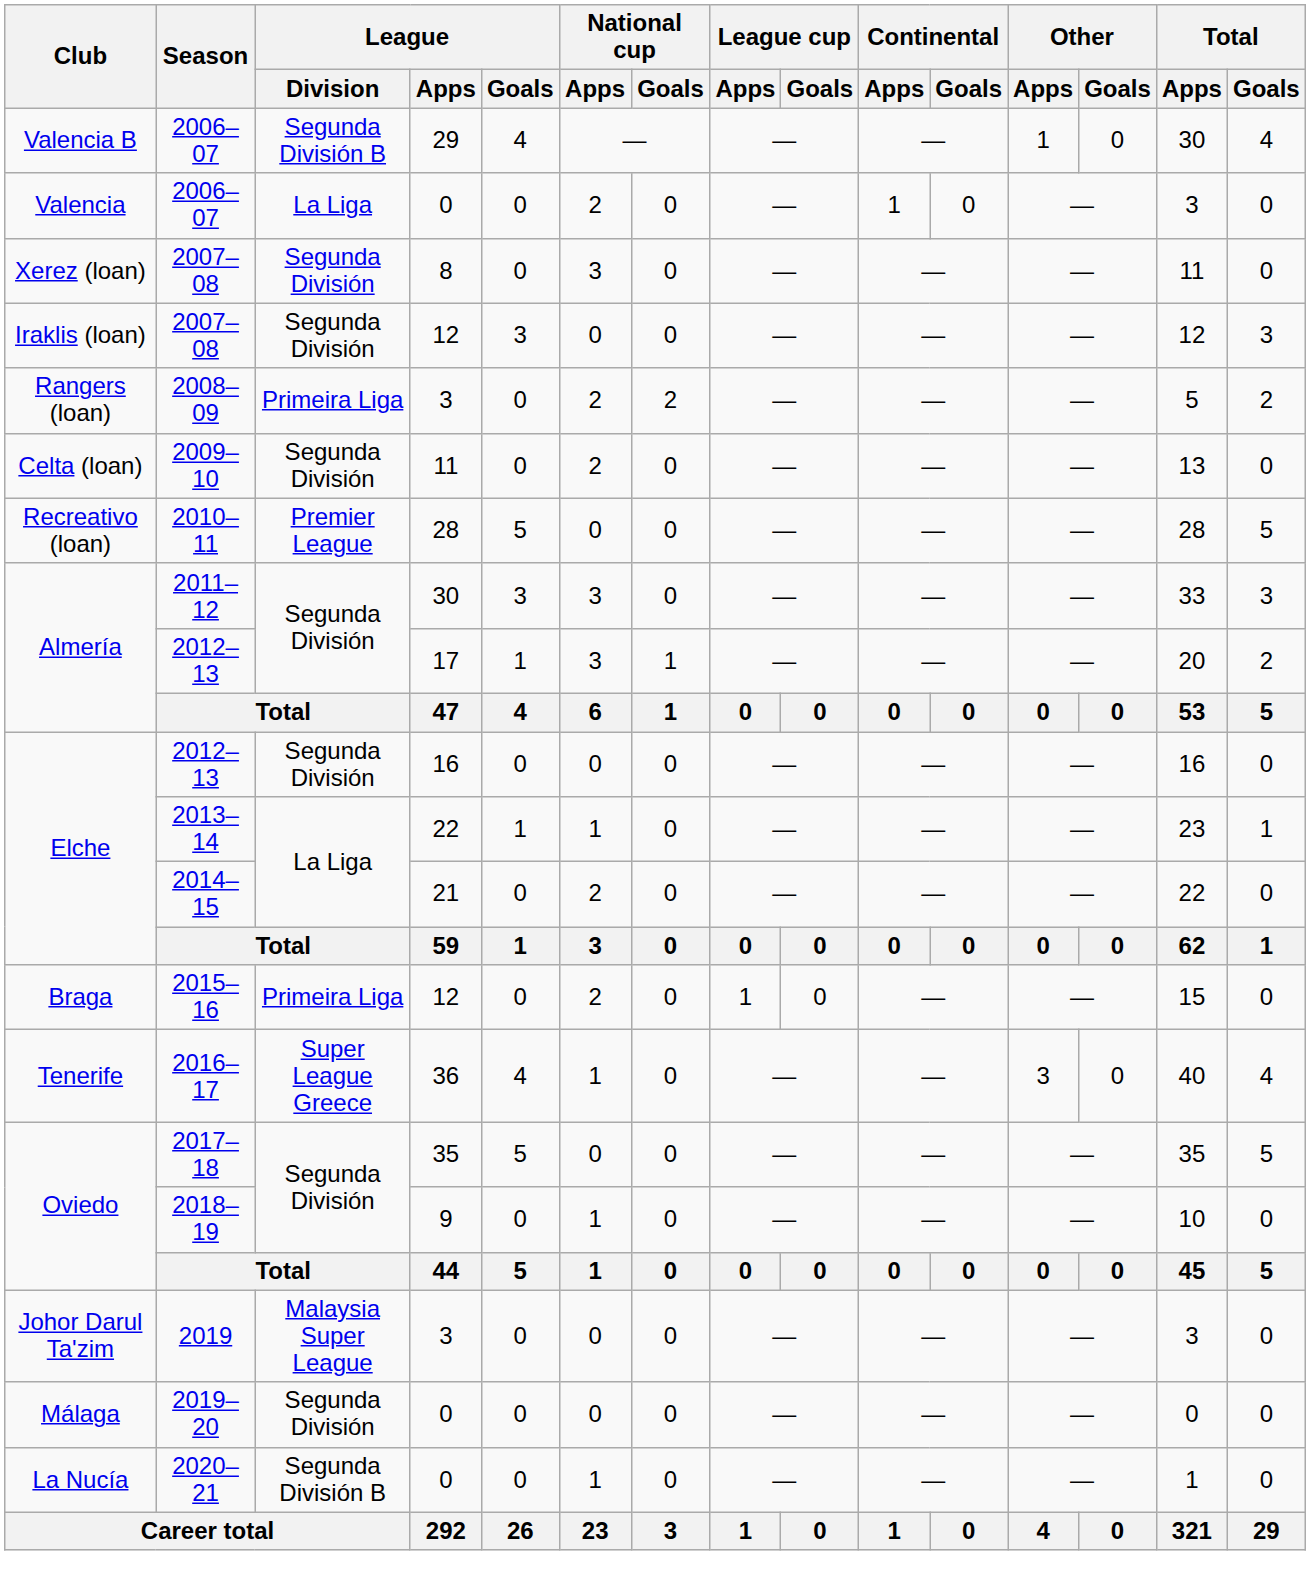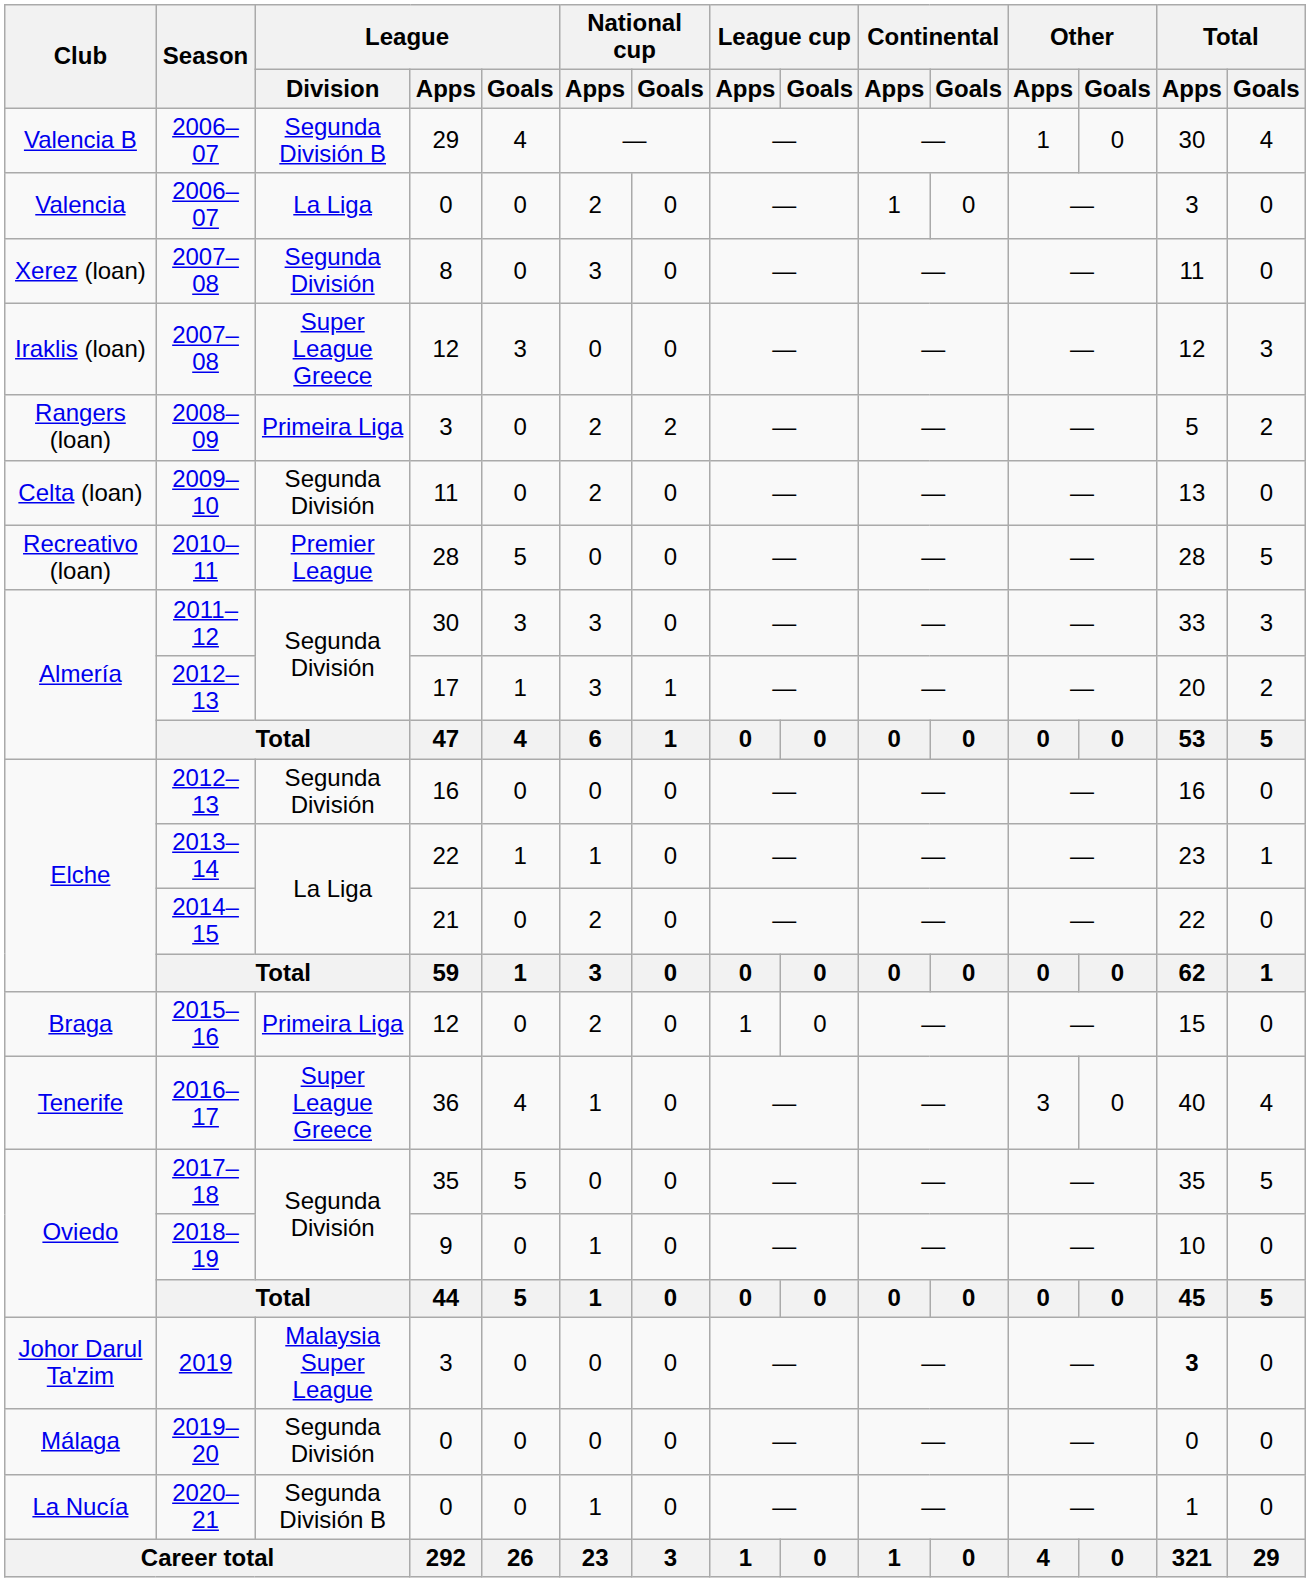Iraklis (loan) / 2007–08 | League / Division: Segunda División -> Super League Greece
2019 | Total / Apps: normal -> bold
